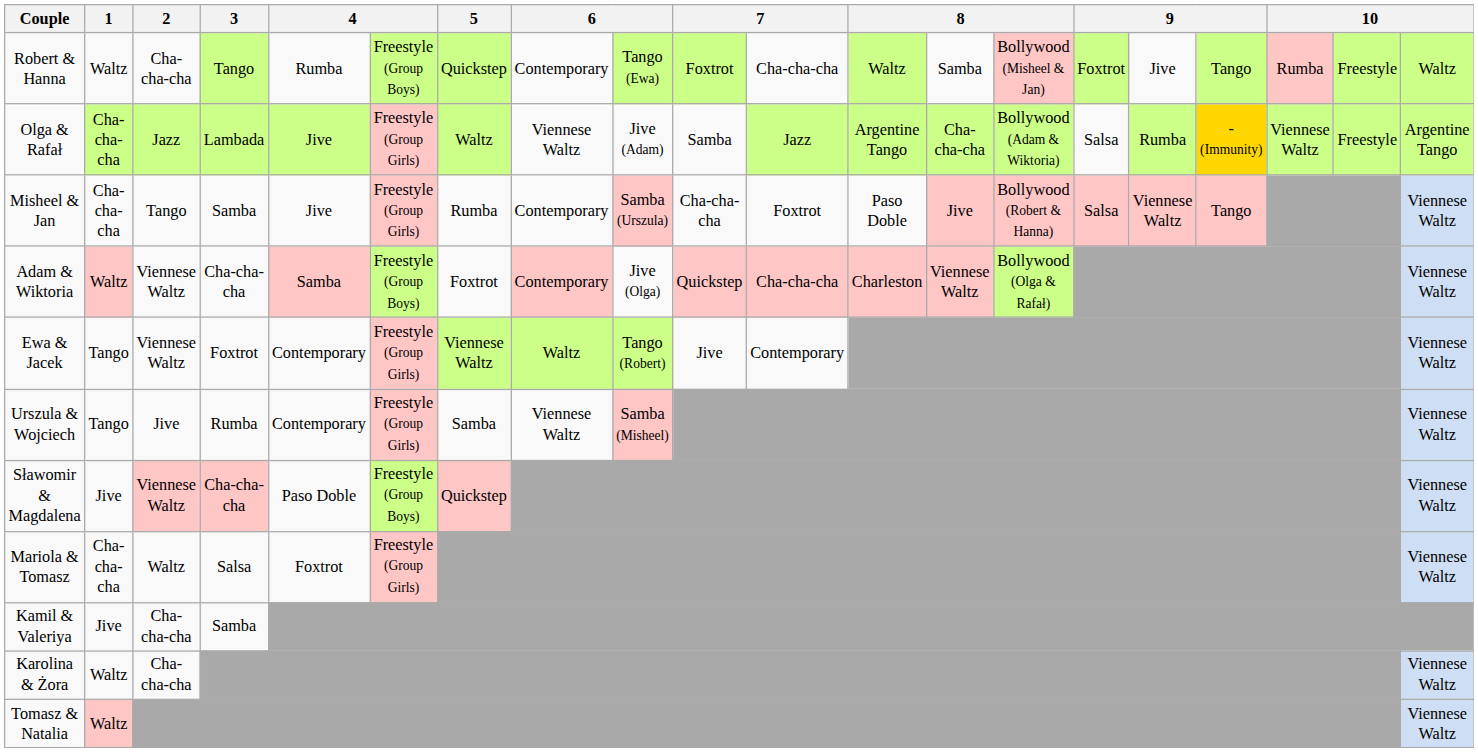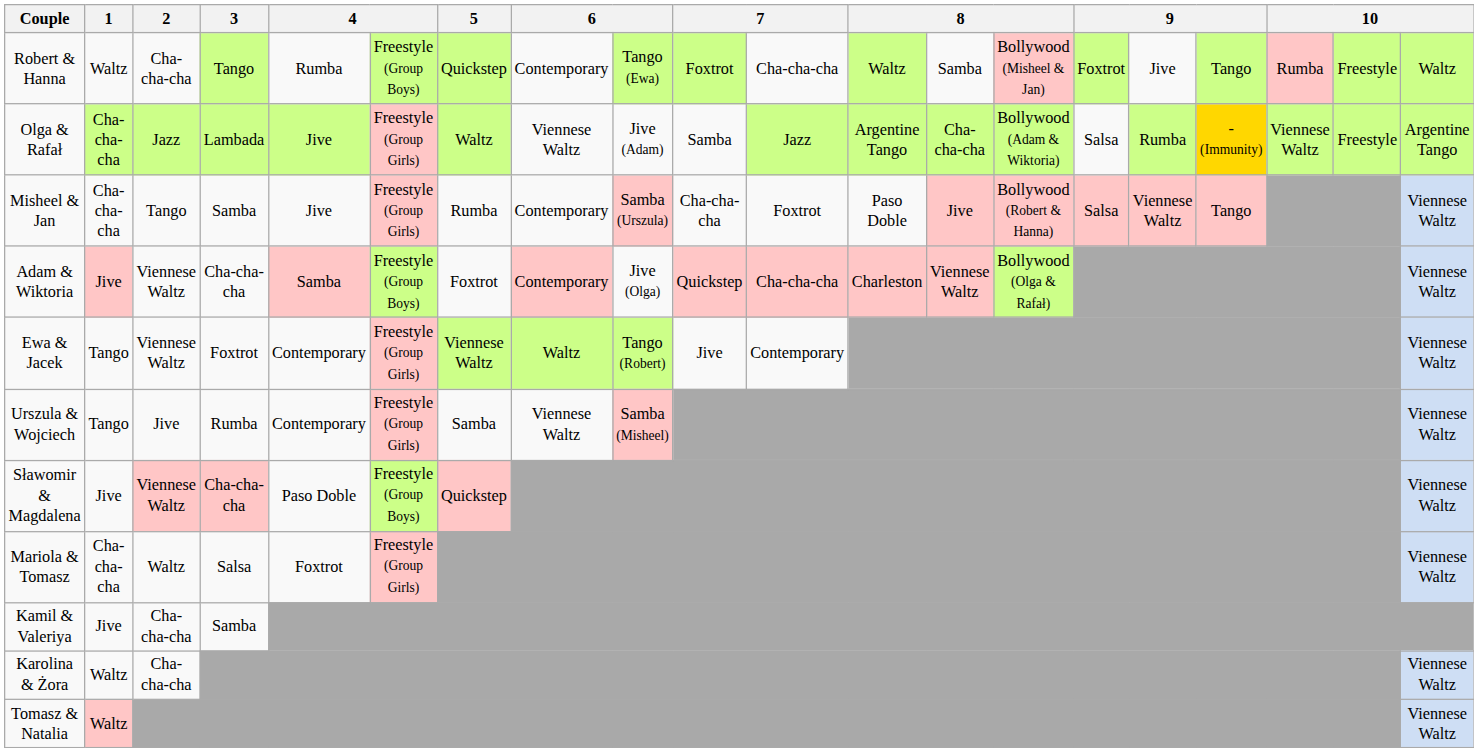Adam & Wiktoria | 1: Waltz -> Jive
